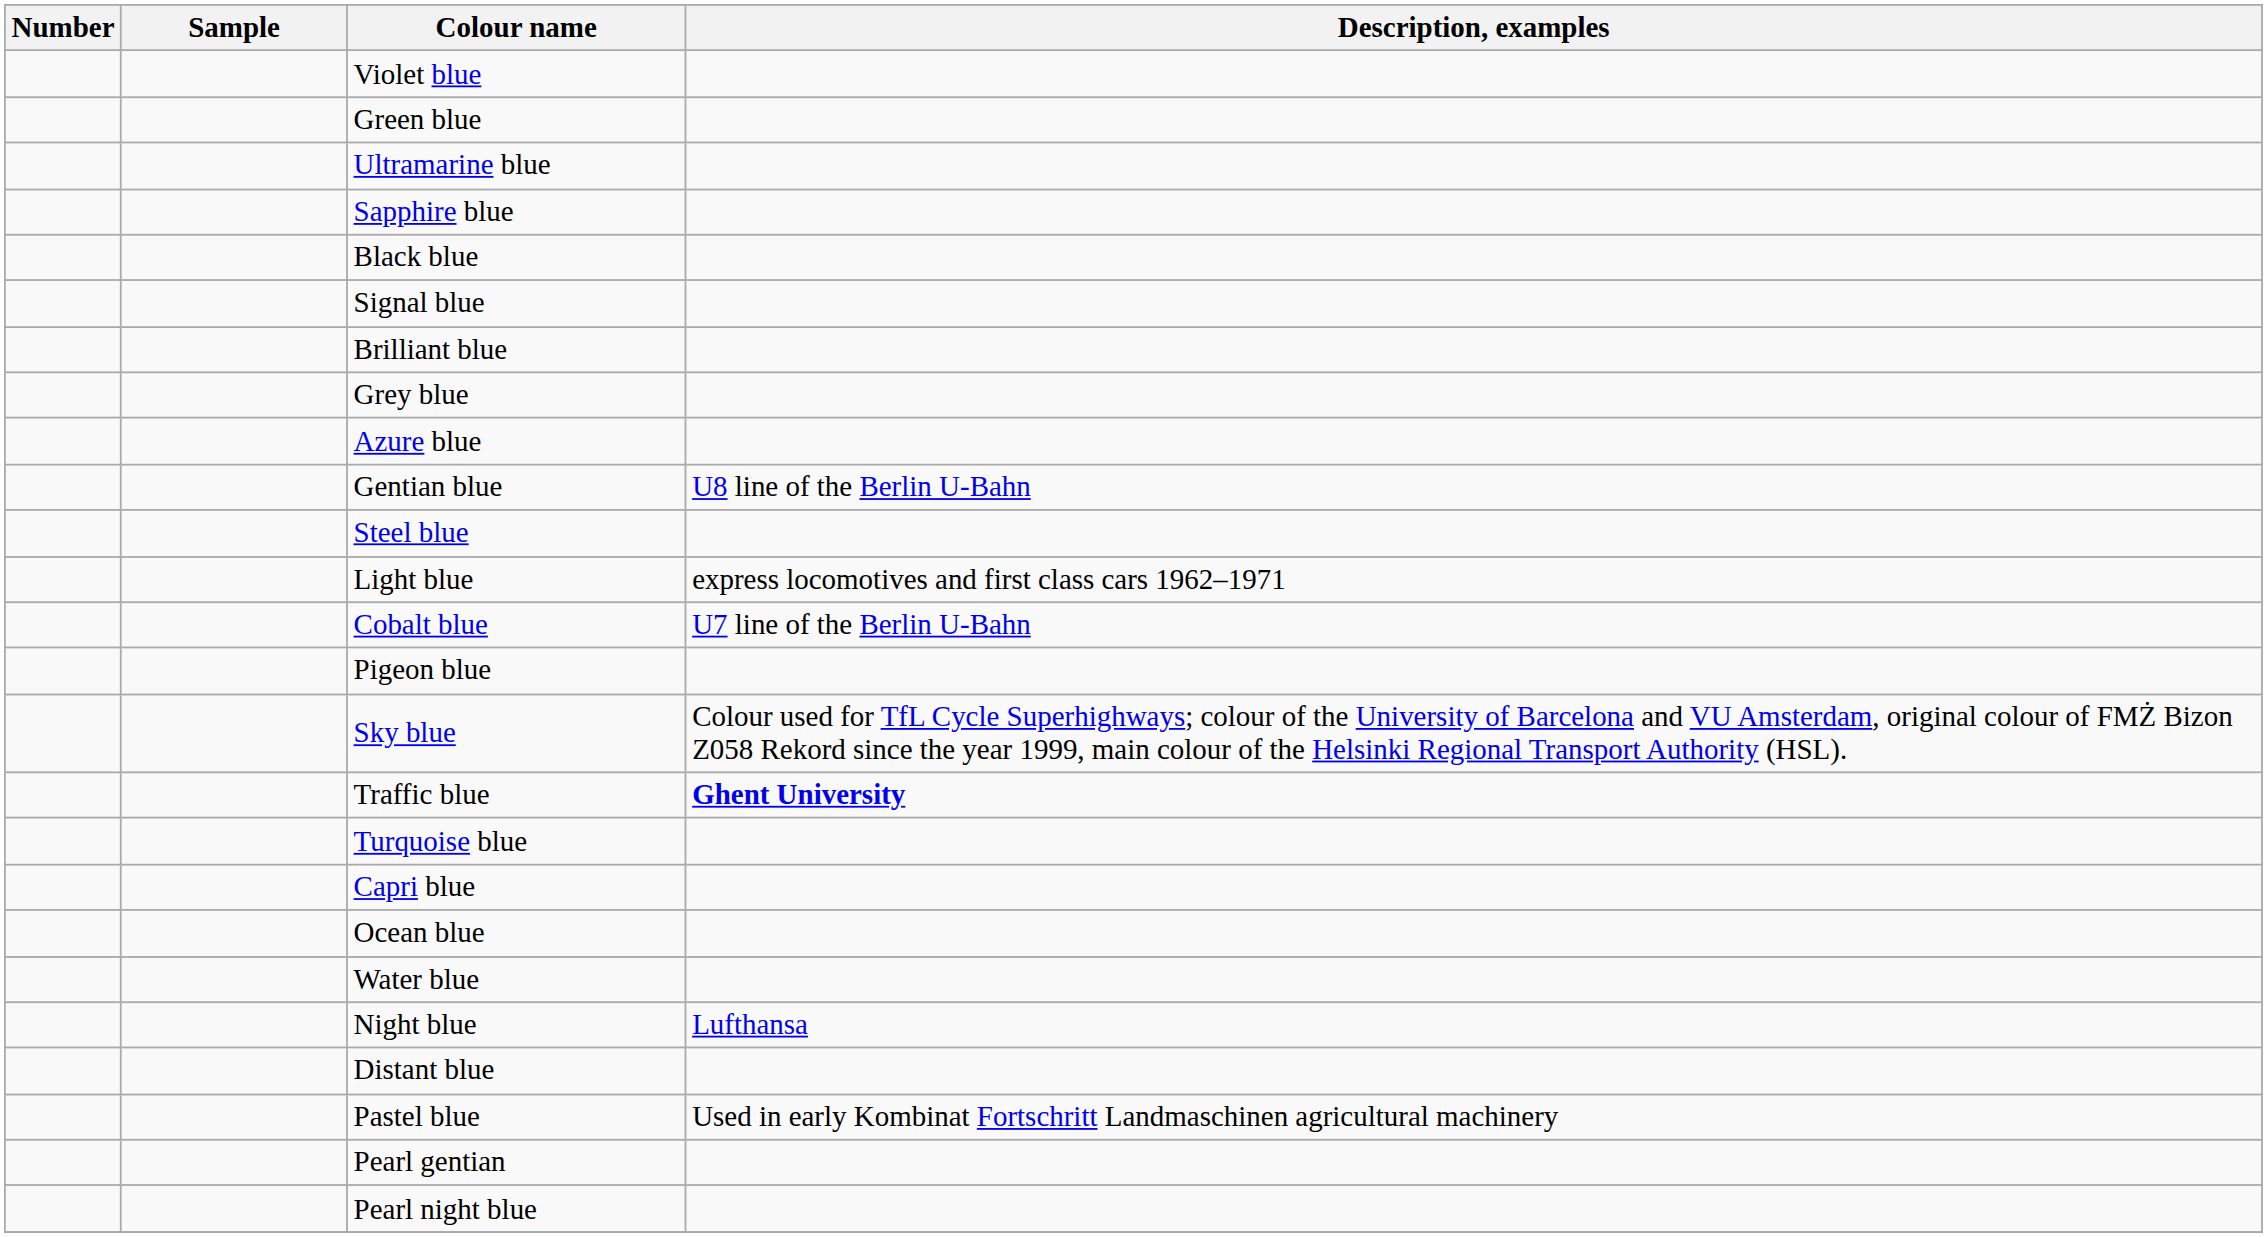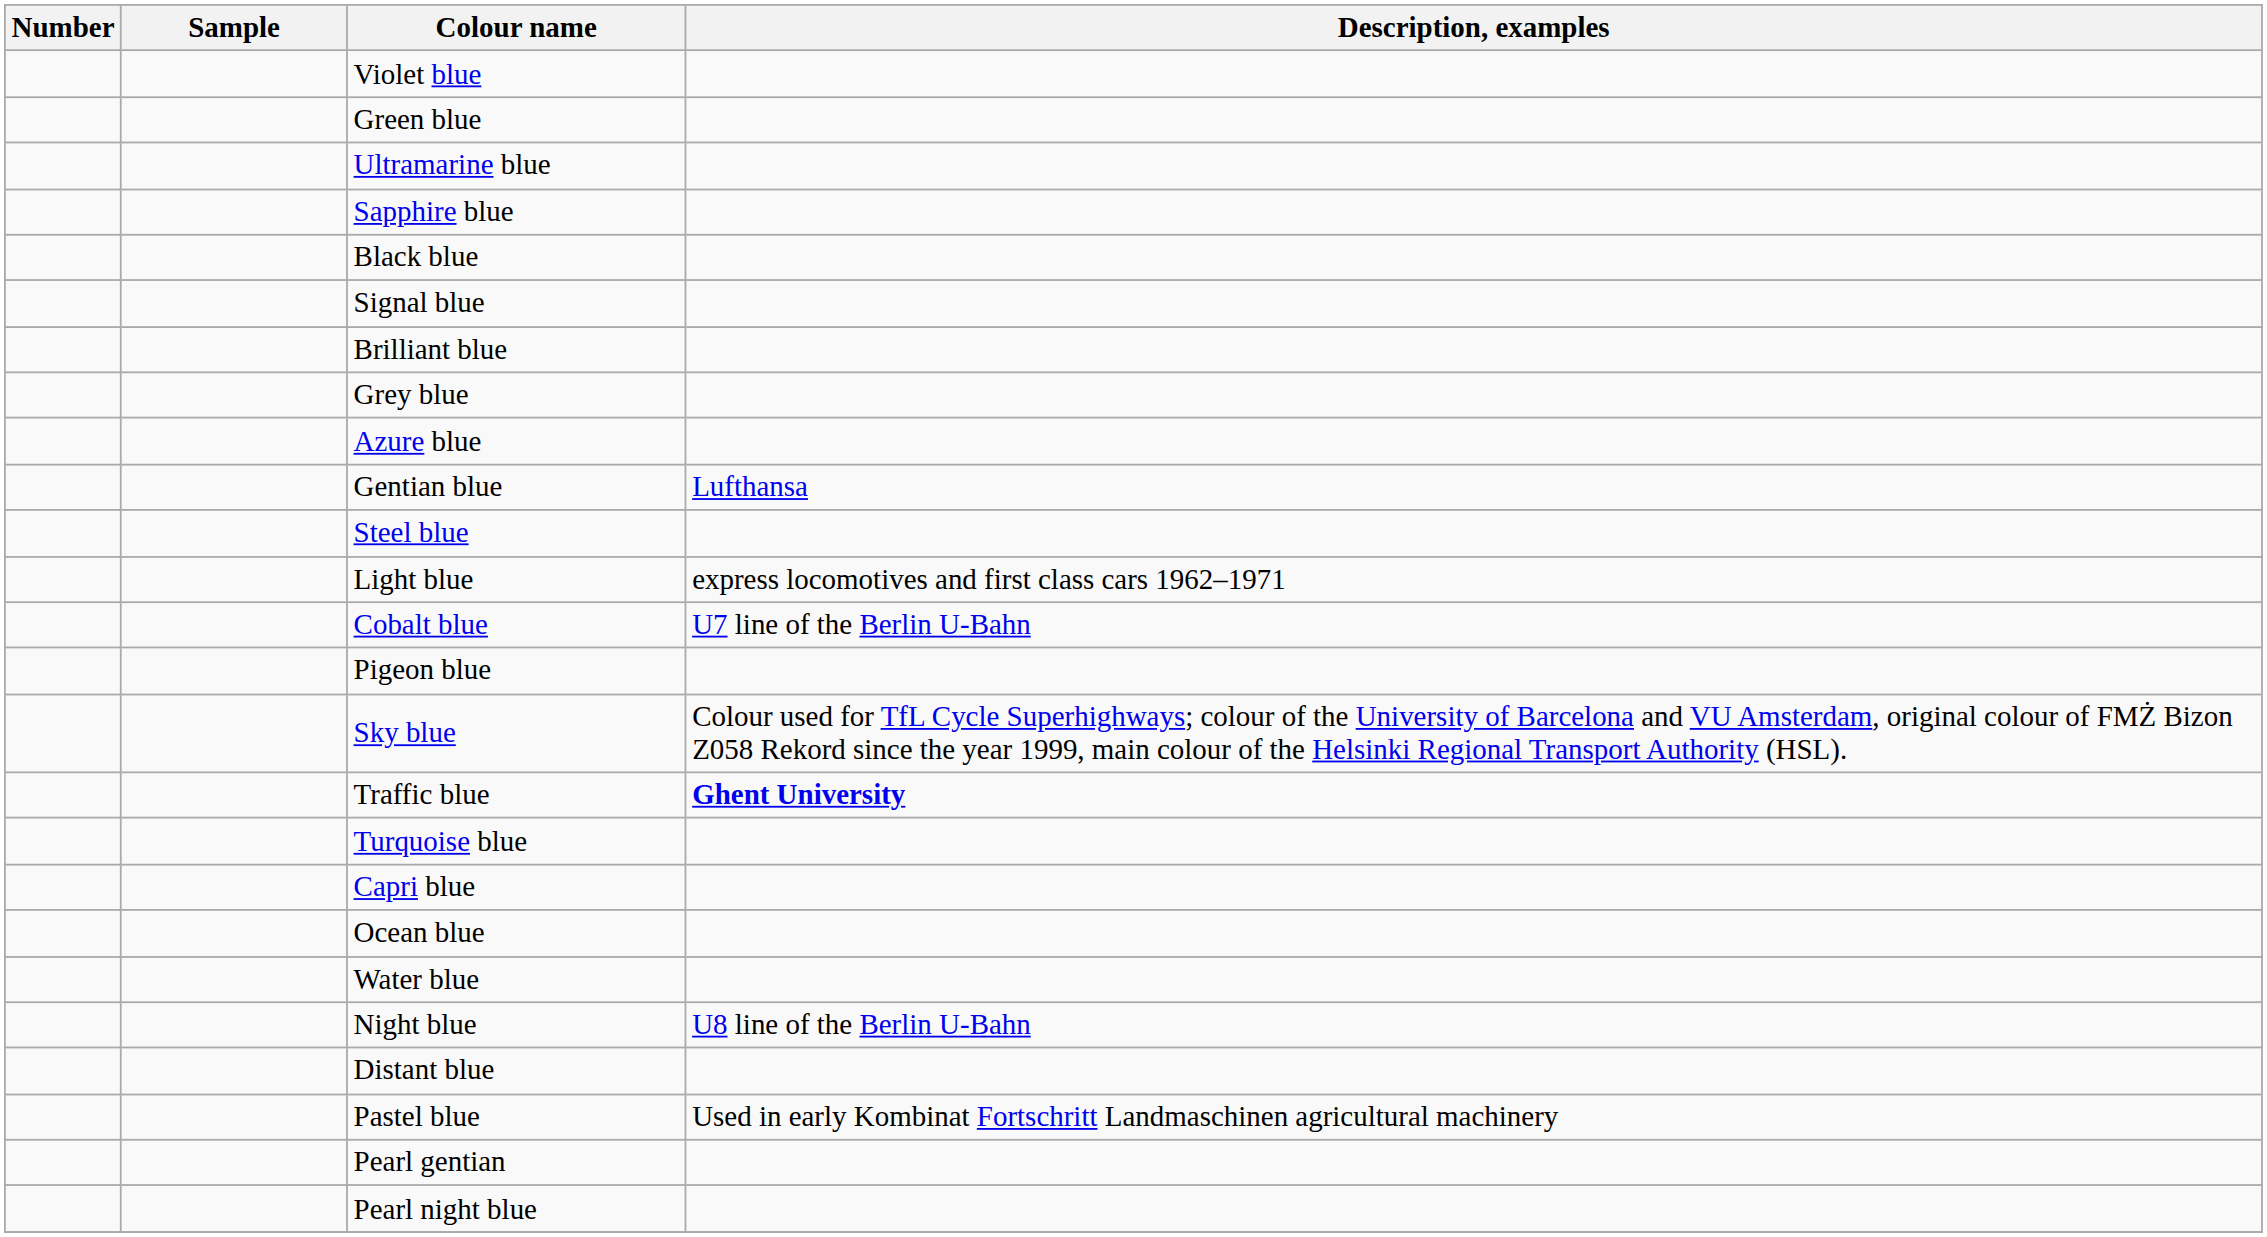Gentian blue | Description, examples: U8 line of the Berlin U-Bahn -> Lufthansa
Night blue | Description, examples: Lufthansa -> U8 line of the Berlin U-Bahn
